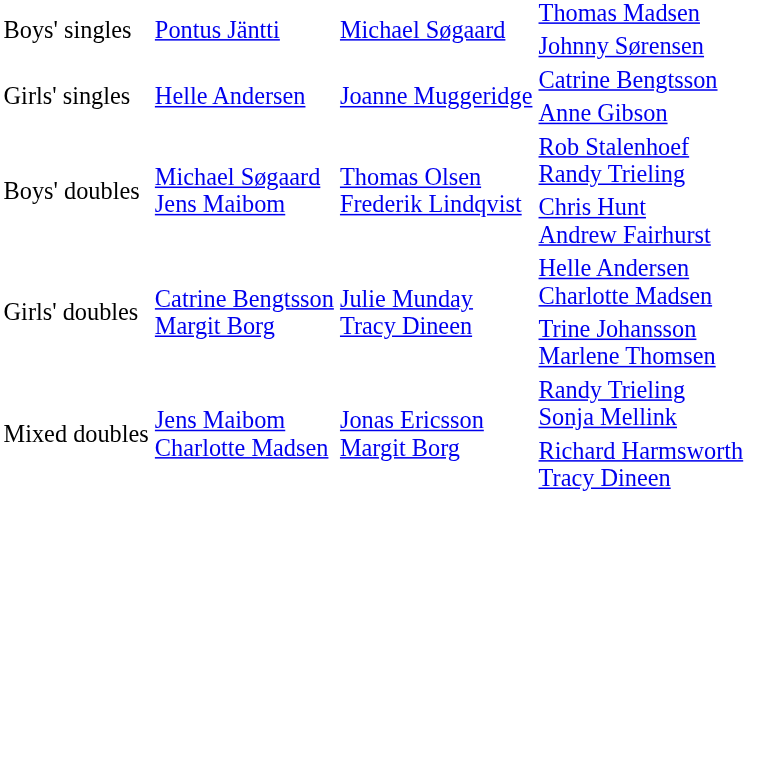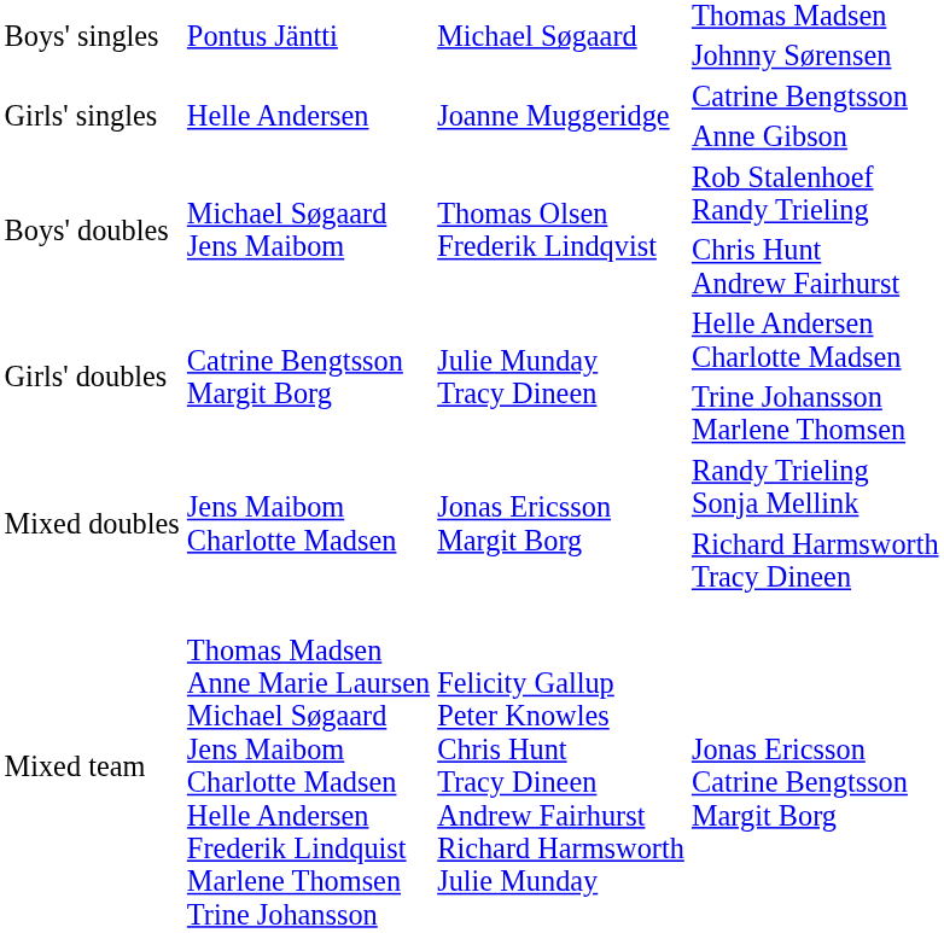+ row: Mixed team | Thomas Madsen Anne Marie Laursen Michael Søgaard Jens Maibom Charlotte Madsen Helle Andersen Frederik Lindquist Marlene Thomsen Trine Johansson | Felicity Gallup Peter Knowles Chris Hunt Tracy Dineen Andrew Fairhurst Richard Harmsworth Julie Munday | Jonas Ericsson Catrine Bengtsson Margit Borg
